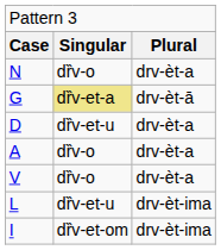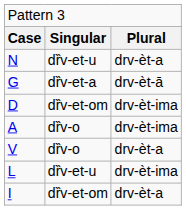N | column 2: dȑv-o -> dȑv-et-u
G | column 2: khaki background -> no background
D | column 2: dȑv-et-u -> dȑv-et-om
D | column 3: drv-èt-a -> drv-èt-ima
A | column 3: drv-èt-a -> drv-èt-ima
I | column 3: drv-èt-ima -> drv-èt-a
